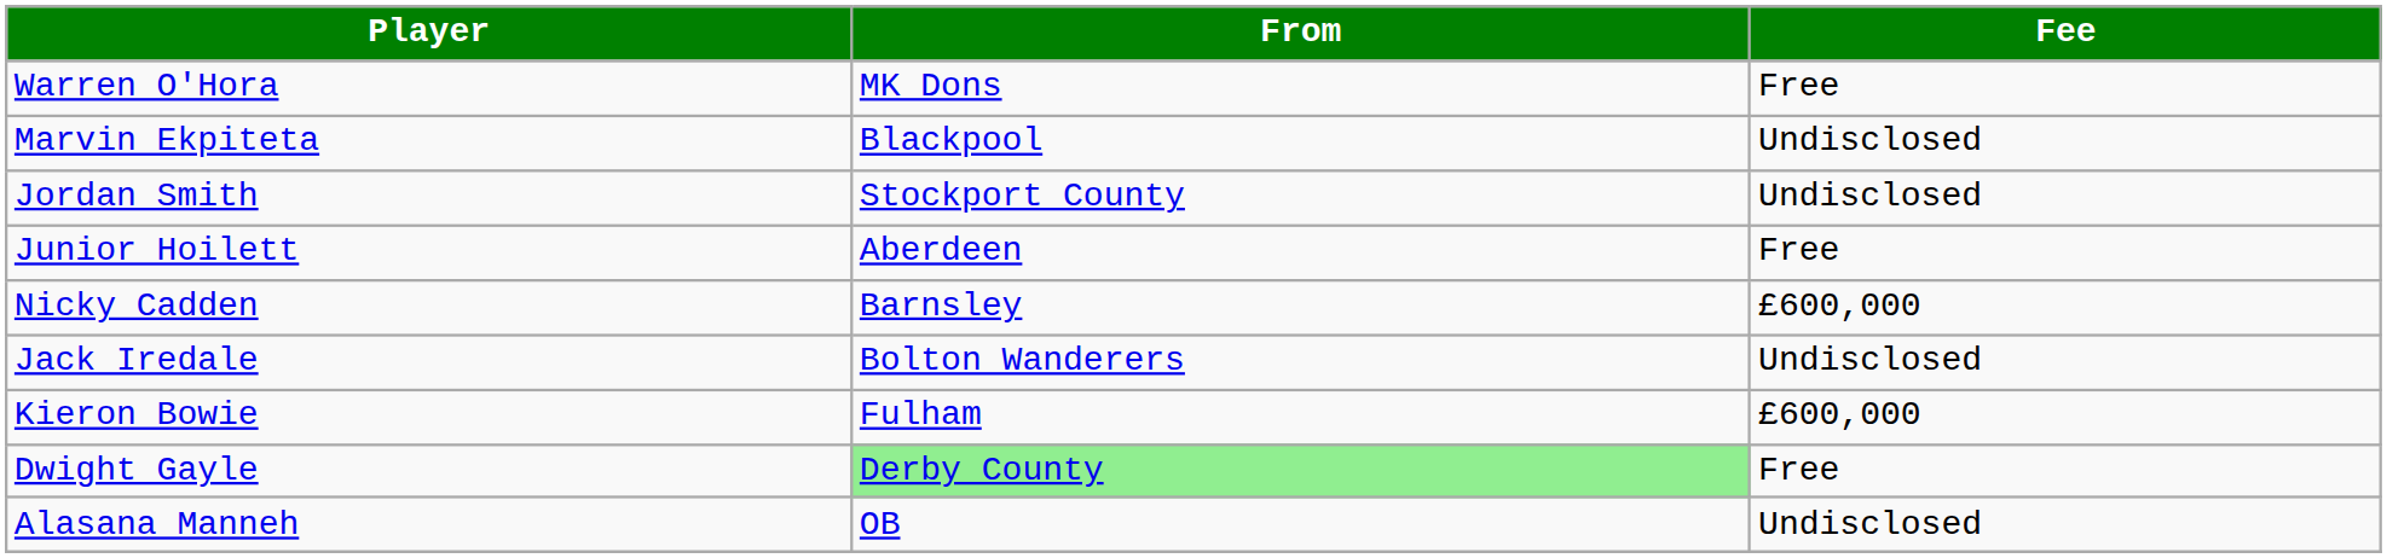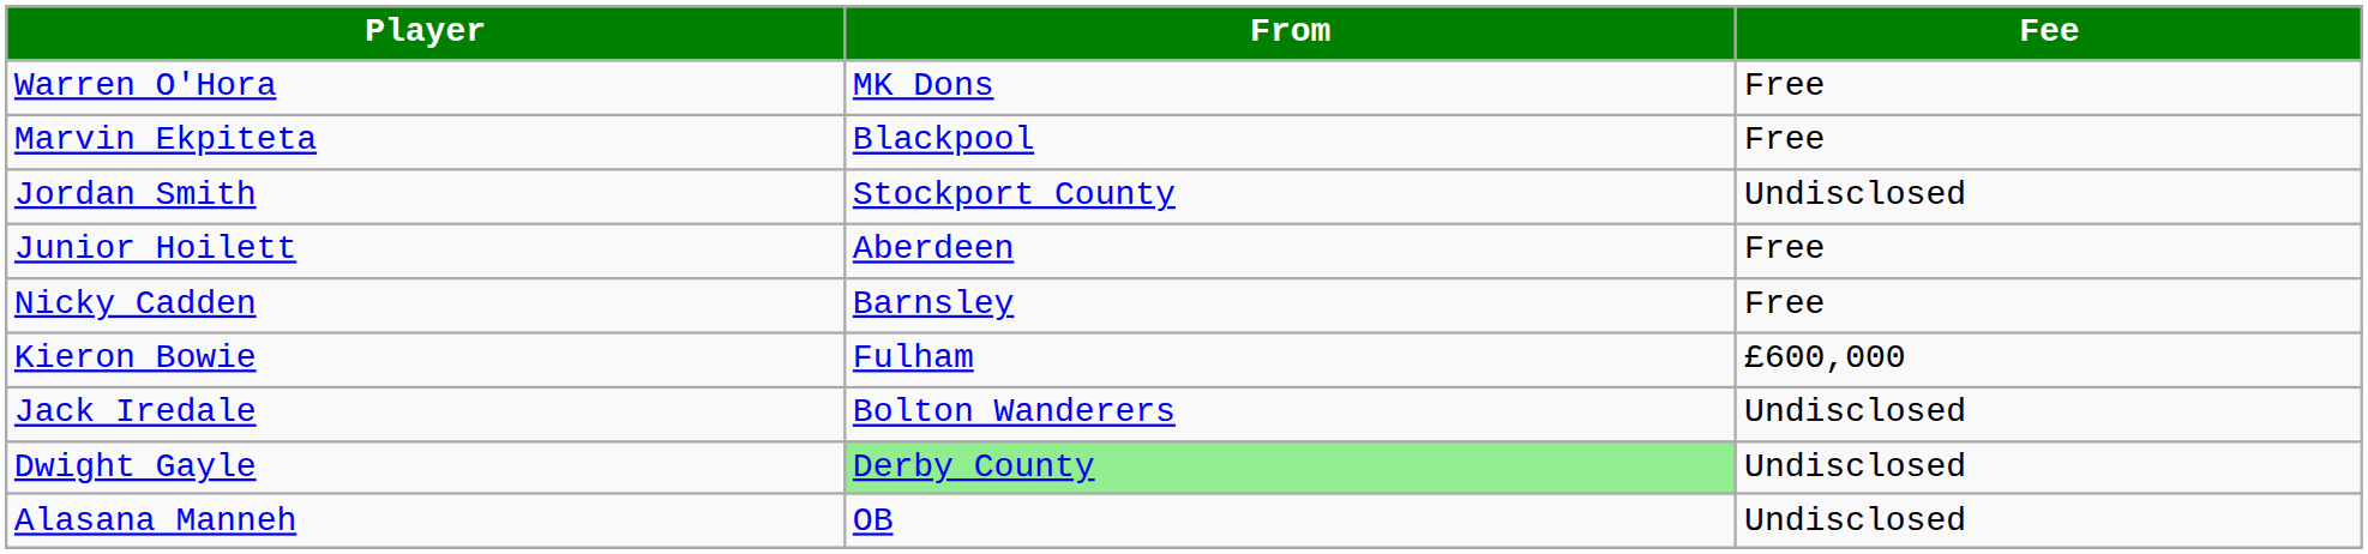Marvin Ekpiteta | Fee: Undisclosed -> Free
Nicky Cadden | Fee: £600,000 -> Free
rows swapped: Kieron Bowie <-> Jack Iredale
Dwight Gayle | Fee: Free -> Undisclosed
